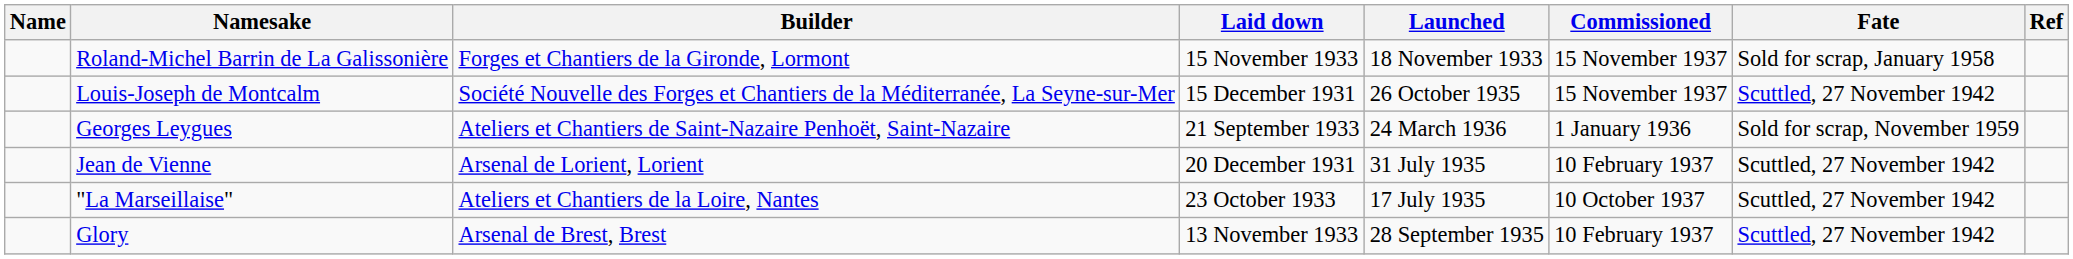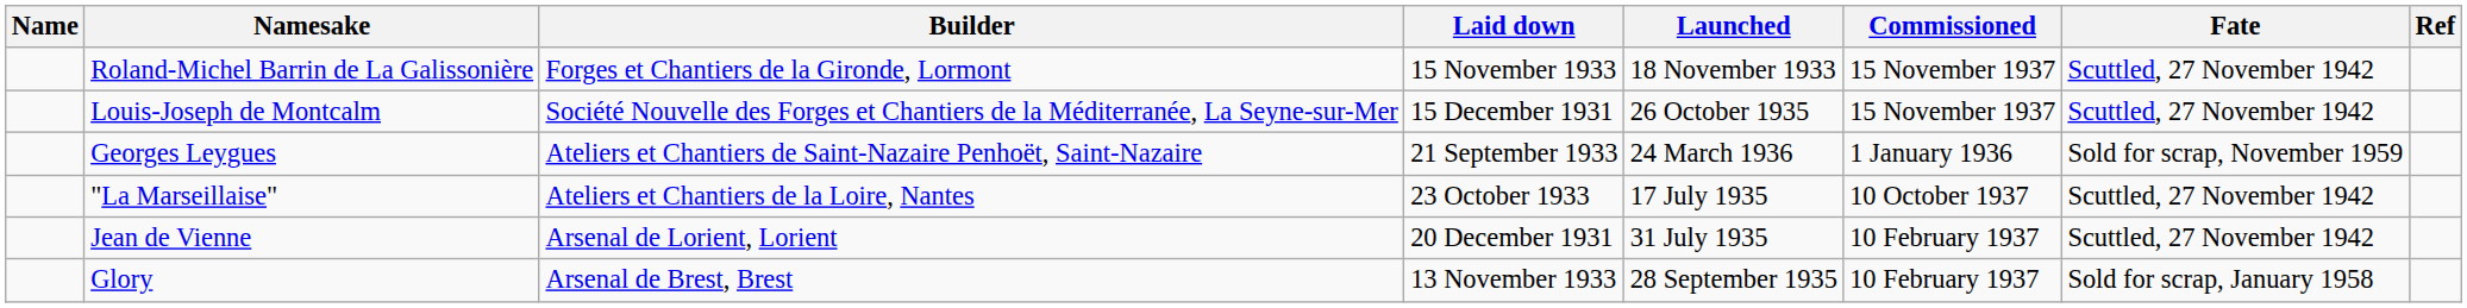Roland-Michel Barrin de La Galissonière | Fate: Sold for scrap, January 1958 -> Scuttled, 27 November 1942
rows swapped: Jean de Vienne <-> "La Marseillaise"
Glory | Fate: Scuttled, 27 November 1942 -> Sold for scrap, January 1958
